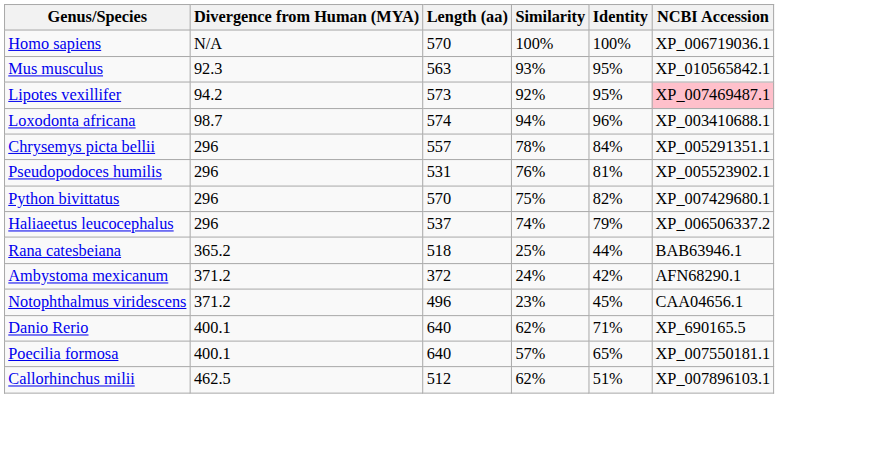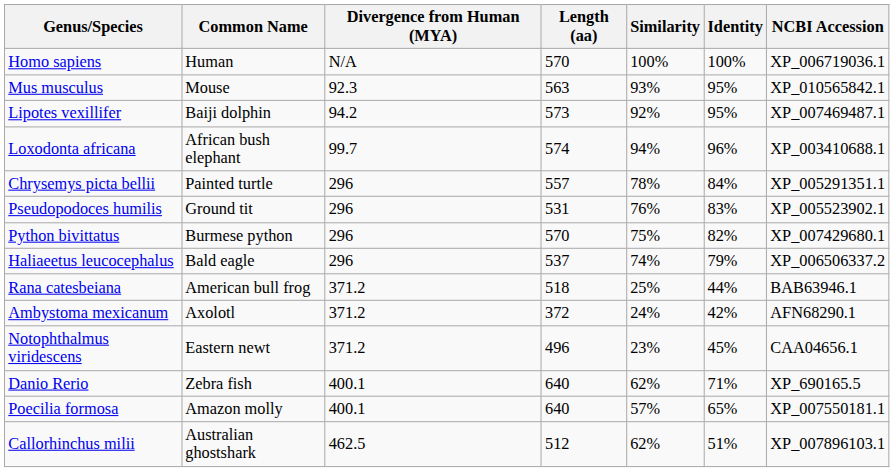+ column: Common Name | Human | Mouse | Baiji dolphin | African bush elephant | Painted turtle | Ground tit | Burmese python | Bald eagle | American bull frog | Axolotl | Eastern newt | Zebra fish | Amazon molly | Australian ghostshark
Lipotes vexillifer | NCBI Accession: pink background -> no background
Loxodonta africana | Divergence from Human (MYA): 98.7 -> 99.7
Pseudopodoces humilis | Identity: 81% -> 83%
Rana catesbeiana | Divergence from Human (MYA): 365.2 -> 371.2
